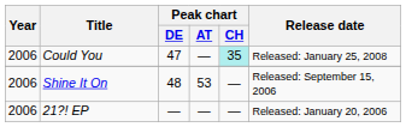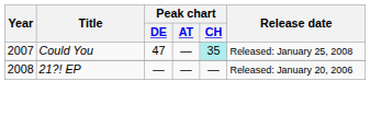Could You | Year: 2006 -> 2007
- row: 2006 | Shine It On | 48 | 53 | — | Released: September 15, 2006
21?! EP | Year: 2006 -> 2008
